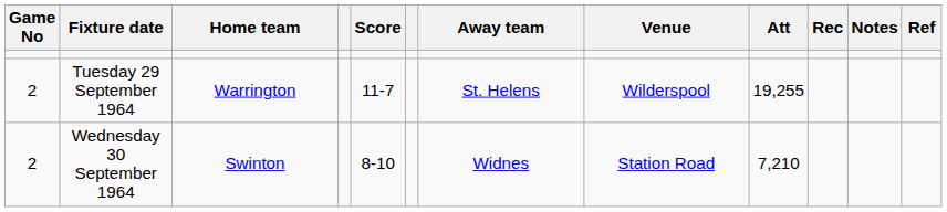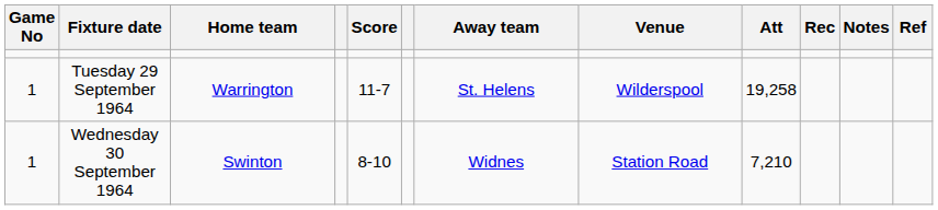Tuesday 29 September 1964 | Game No: 2 -> 1
Tuesday 29 September 1964 | Att: 19,255 -> 19,258
Wednesday 30 September 1964 | Game No: 2 -> 1
